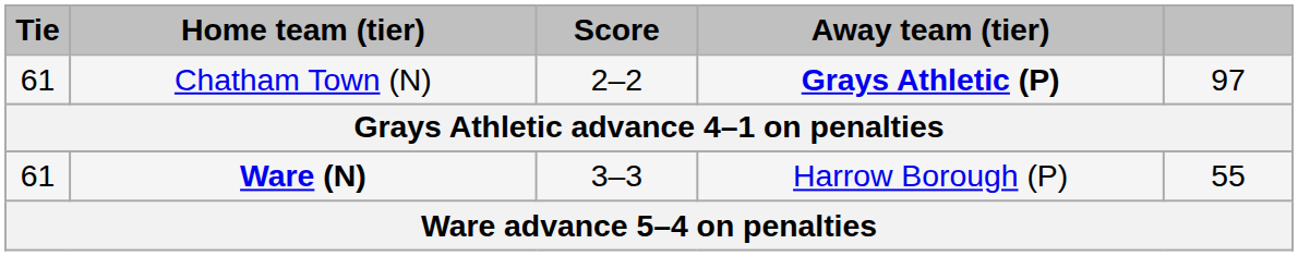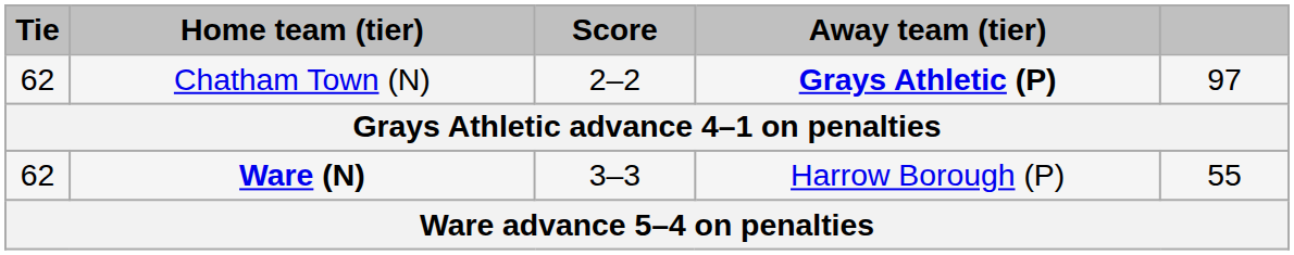Chatham Town (N) | Tie: 61 -> 62
Ware (N) | Tie: 61 -> 62
